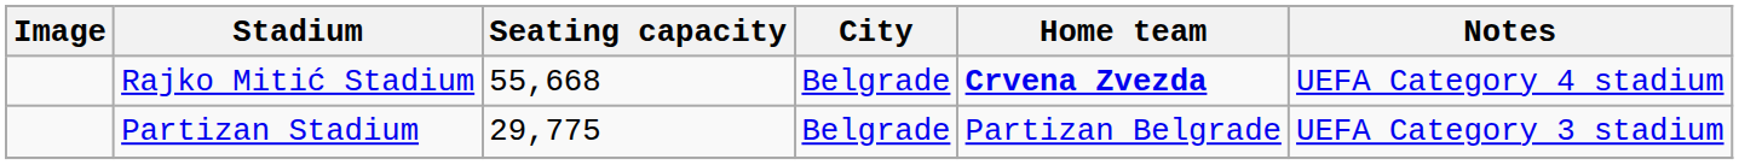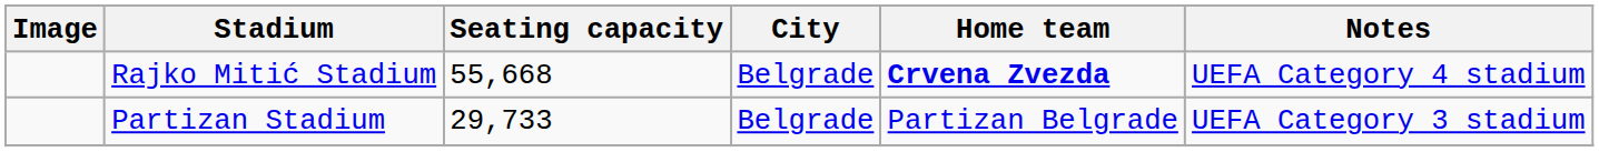Partizan Stadium | Seating capacity: 29,775 -> 29,733
